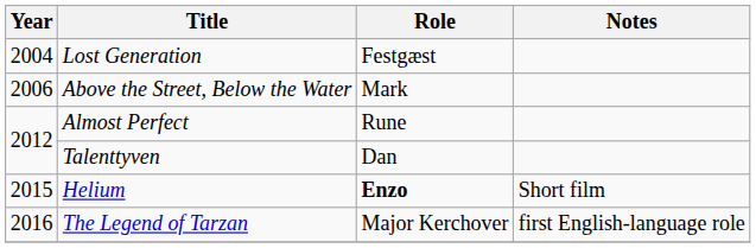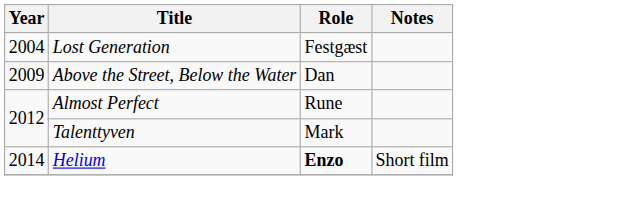Above the Street, Below the Water | Year: 2006 -> 2009
Above the Street, Below the Water | Role: Mark -> Dan
Talenttyven | Role: Dan -> Mark
Helium | Year: 2015 -> 2014
- row: 2016 | The Legend of Tarzan | Major Kerchover | first English-language role
